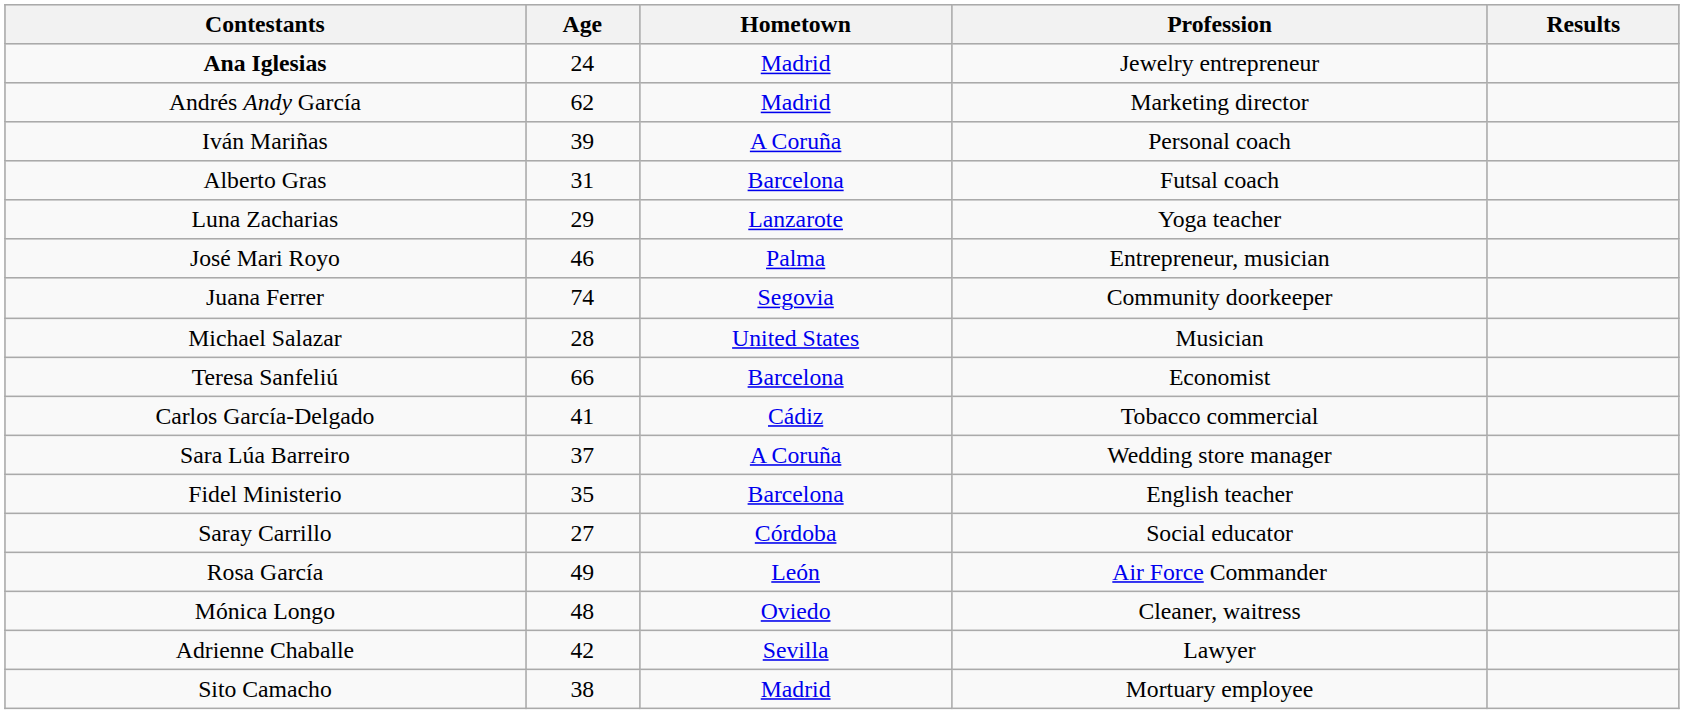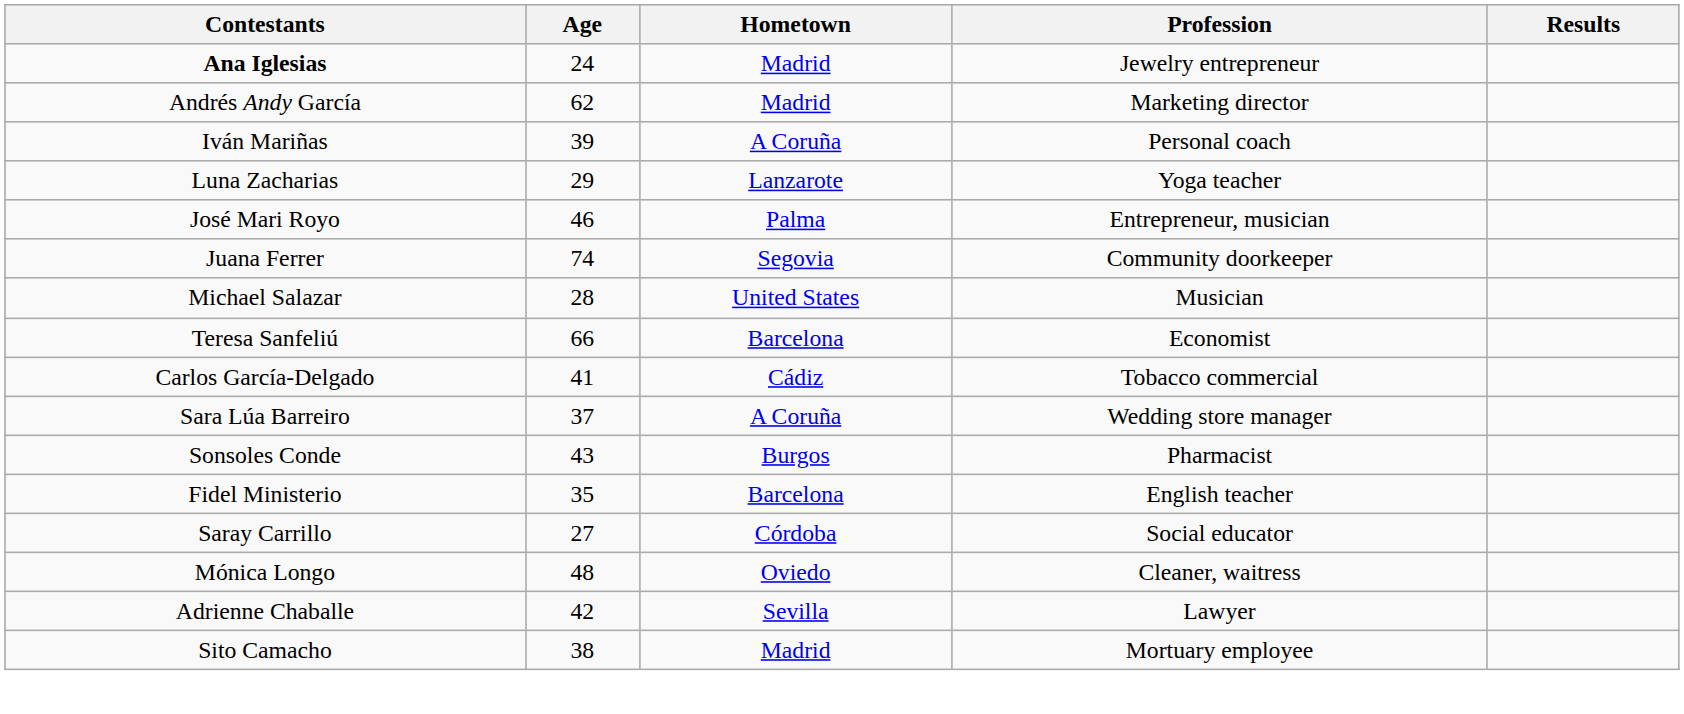- row: Alberto Gras | 31 | Barcelona | Futsal coach
+ row: Sonsoles Conde | 43 | Burgos | Pharmacist
- row: Rosa García | 49 | León | Air Force Commander
